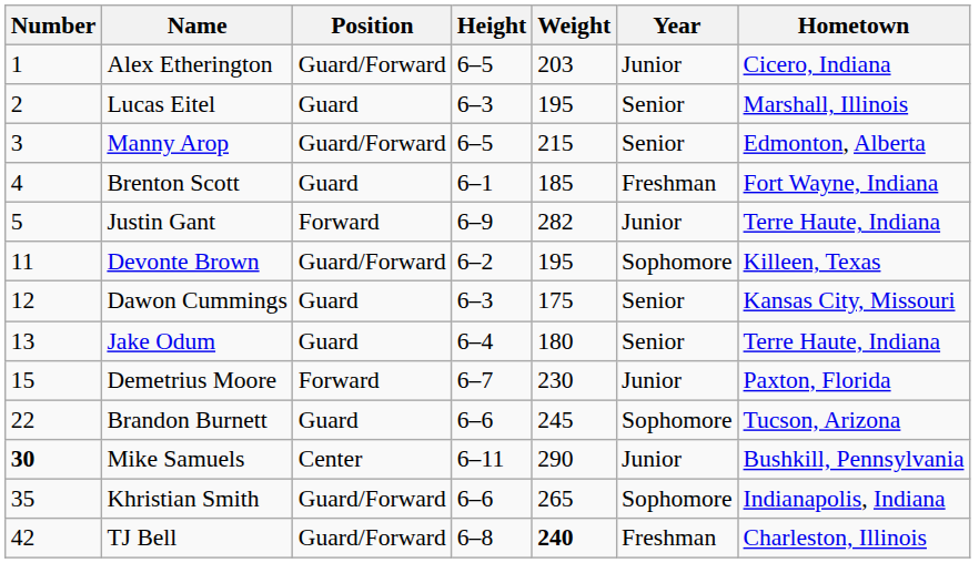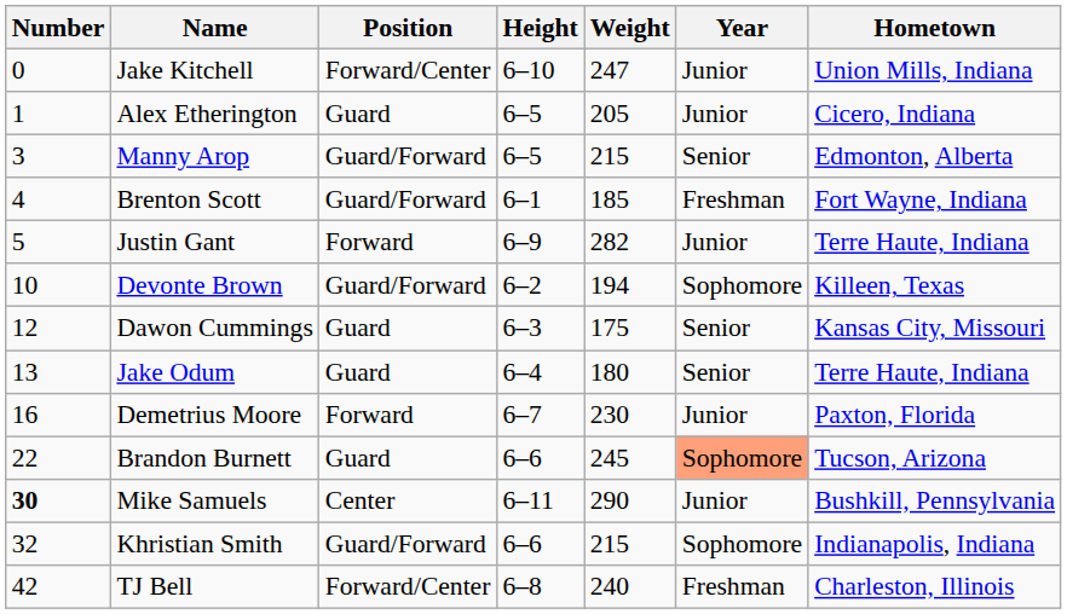+ row: 0 | Jake Kitchell | Forward/Center | 6–10 | 247 | Junior | Union Mills, Indiana
Alex Etherington | Position: Guard/Forward -> Guard
Alex Etherington | Weight: 203 -> 205
- row: 2 | Lucas Eitel | Guard | 6–3 | 195 | Senior | Marshall, Illinois
Brenton Scott | Position: Guard -> Guard/Forward
Devonte Brown | Number: 11 -> 10
Devonte Brown | Weight: 195 -> 194
Demetrius Moore | Number: 15 -> 16
Brandon Burnett | Year: no background -> lightsalmon background
Khristian Smith | Number: 35 -> 32
Khristian Smith | Weight: 265 -> 215
TJ Bell | Position: Guard/Forward -> Forward/Center
TJ Bell | Weight: bold -> normal
